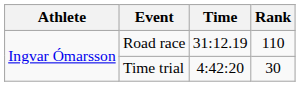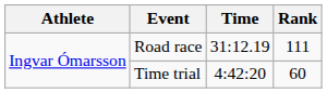Road race | Rank: 110 -> 111
Time trial | Rank: 30 -> 60
